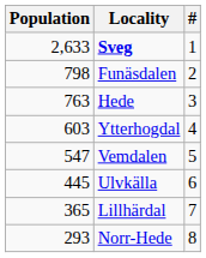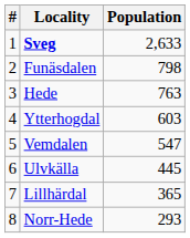columns swapped: # <-> Population
